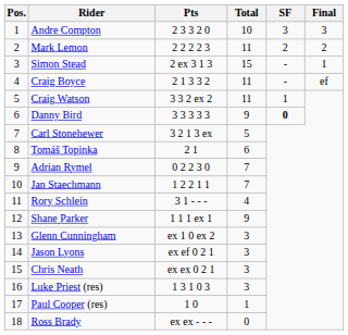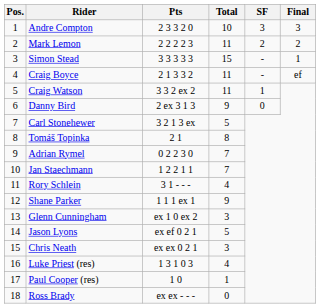Simon Stead | Pts: 2 ex 3 1 3 -> 3 3 3 3 3
Danny Bird | Pts: 3 3 3 3 3 -> 2 ex 3 1 3
Danny Bird | SF: bold -> normal
Tomáš Topinka | Total: 6 -> 8
Jason Lyons | Total: 3 -> 5
Luke Priest (res) | Total: 3 -> 4
